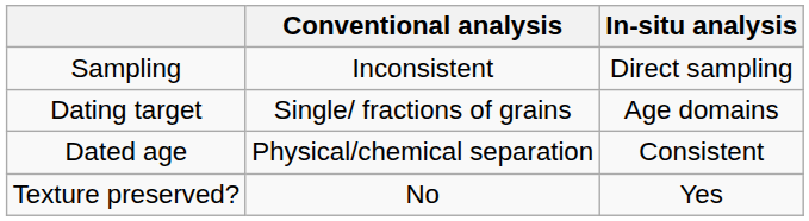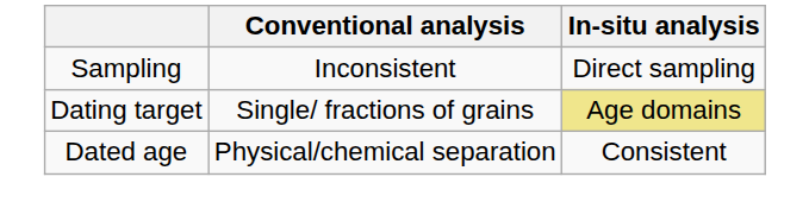Dating target | In-situ analysis: no background -> khaki background
- row: Texture preserved? | No | Yes
